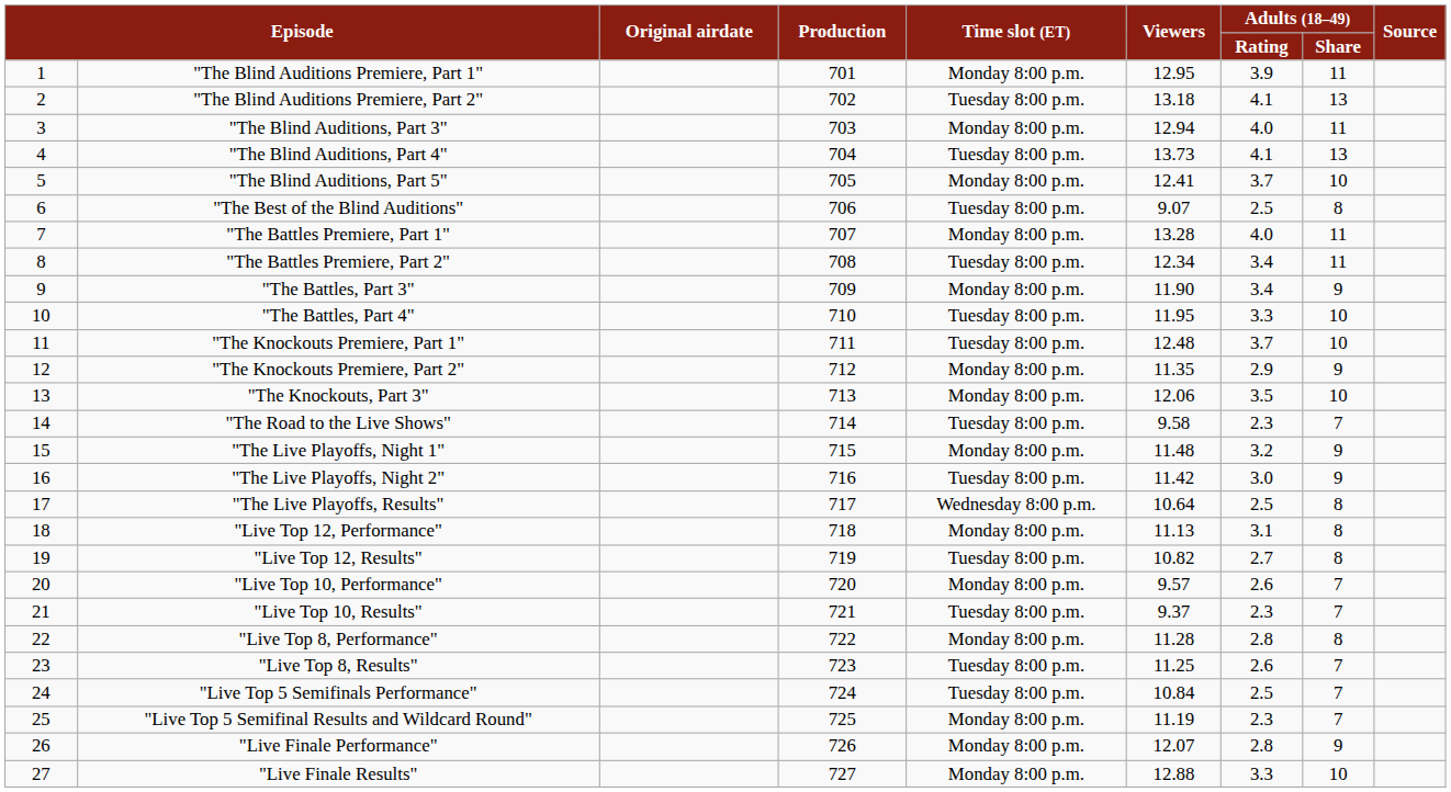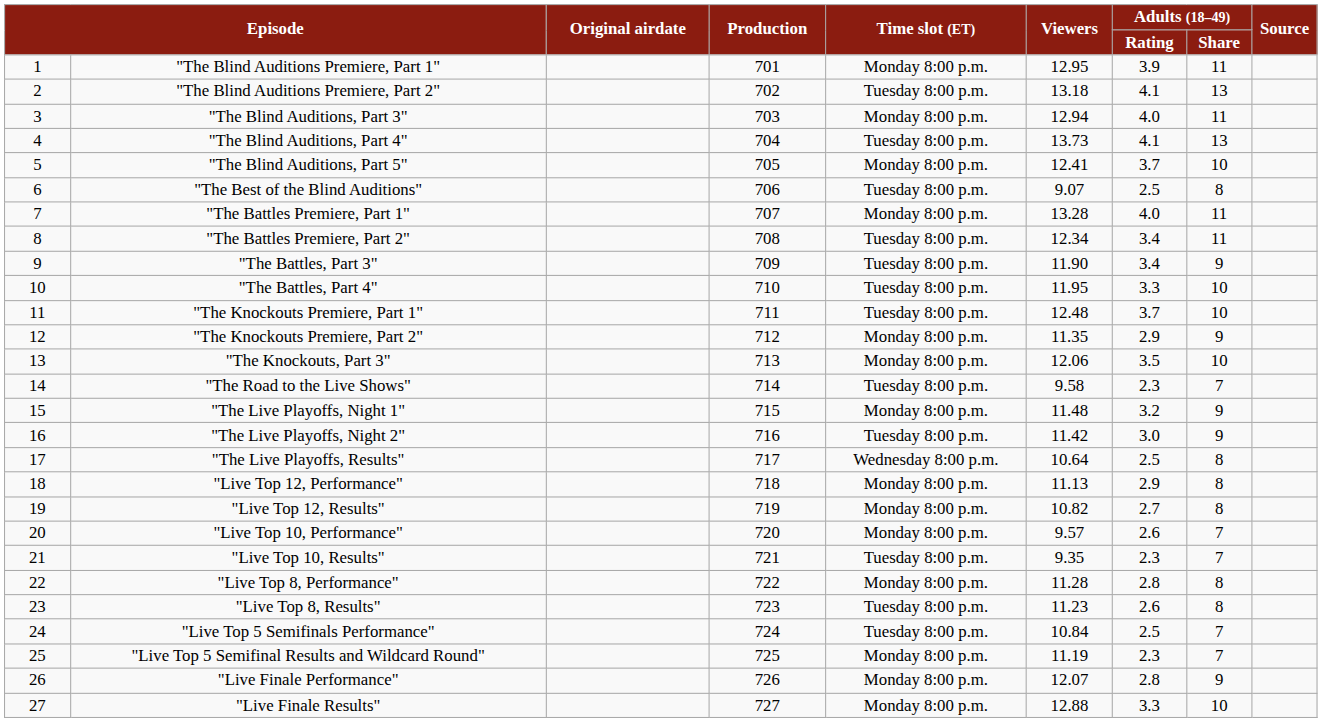"The Battles, Part 3" | Time slot (ET): Monday 8:00 p.m. -> Tuesday 8:00 p.m.
"Live Top 12, Performance" | Adults (18–49) / Rating: 3.1 -> 2.9
"Live Top 12, Results" | Time slot (ET): Tuesday 8:00 p.m. -> Monday 8:00 p.m.
"Live Top 10, Results" | Viewers: 9.37 -> 9.35
"Live Top 8, Results" | Viewers: 11.25 -> 11.23
"Live Top 8, Results" | Adults (18–49) / Share: 7 -> 8
